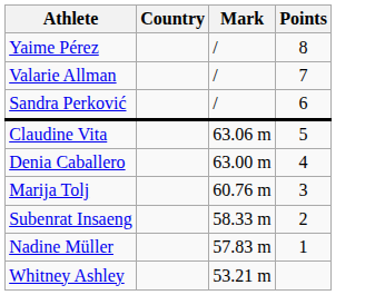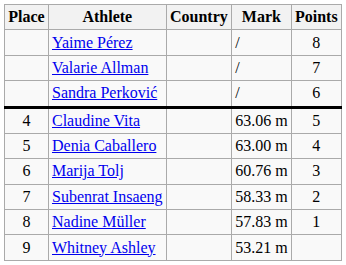+ column: Place | 4 | 5 | 6 | 7 | 8 | 9
